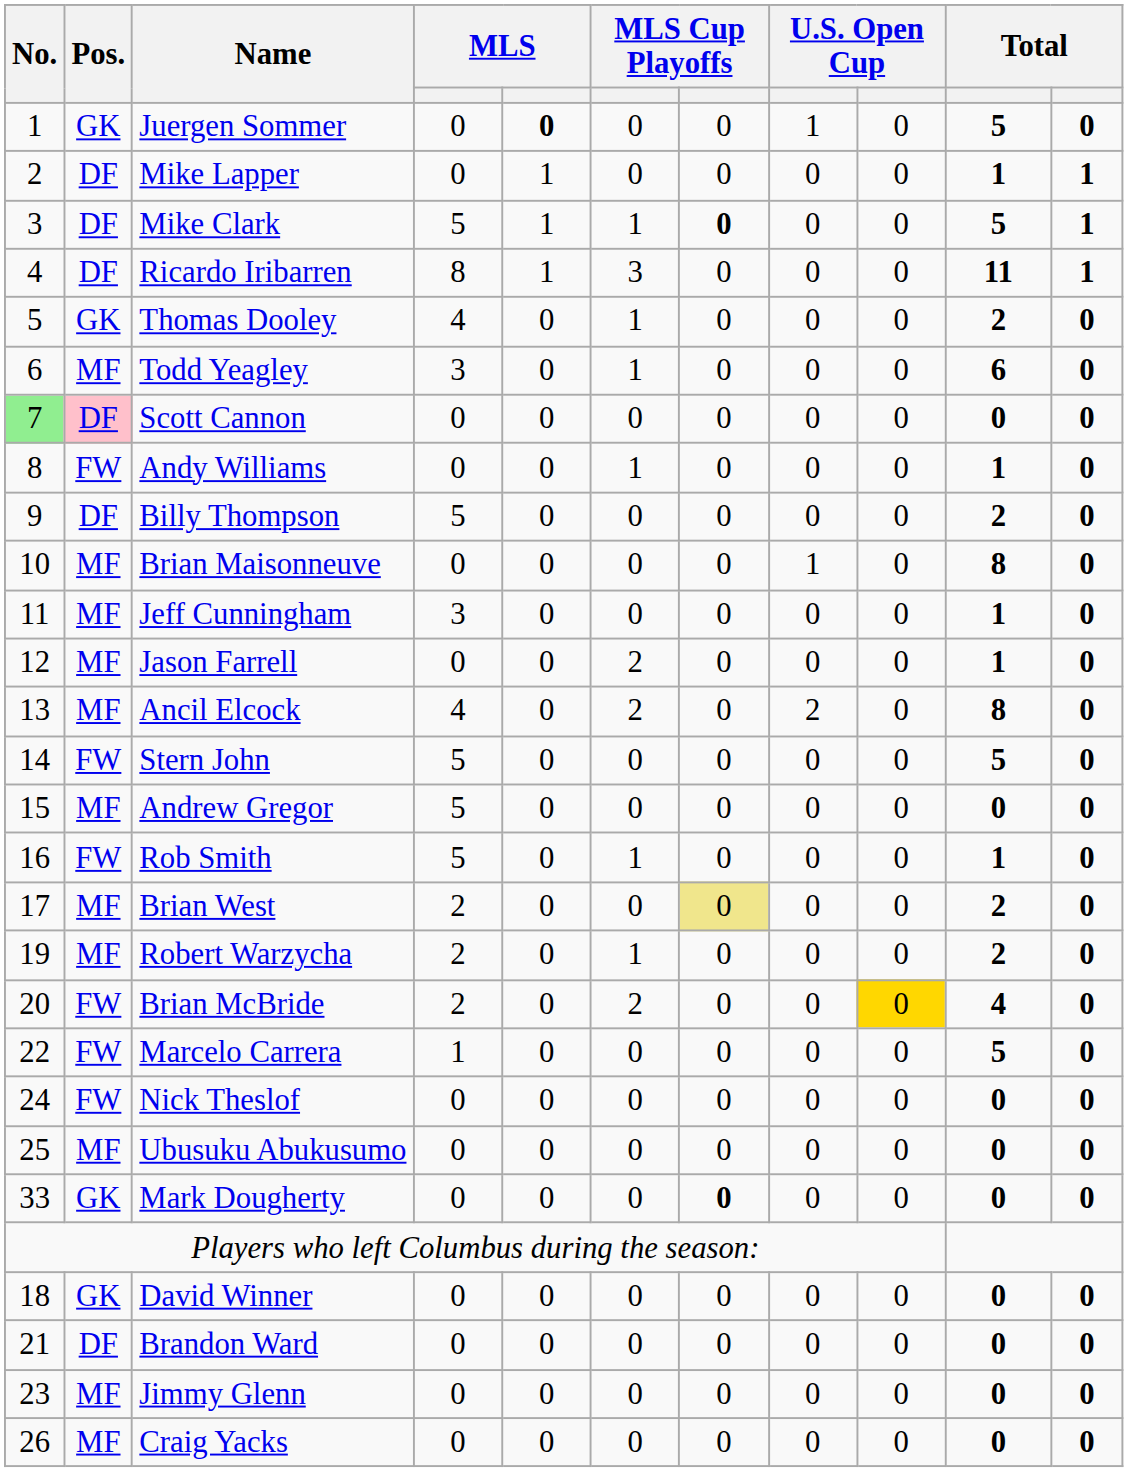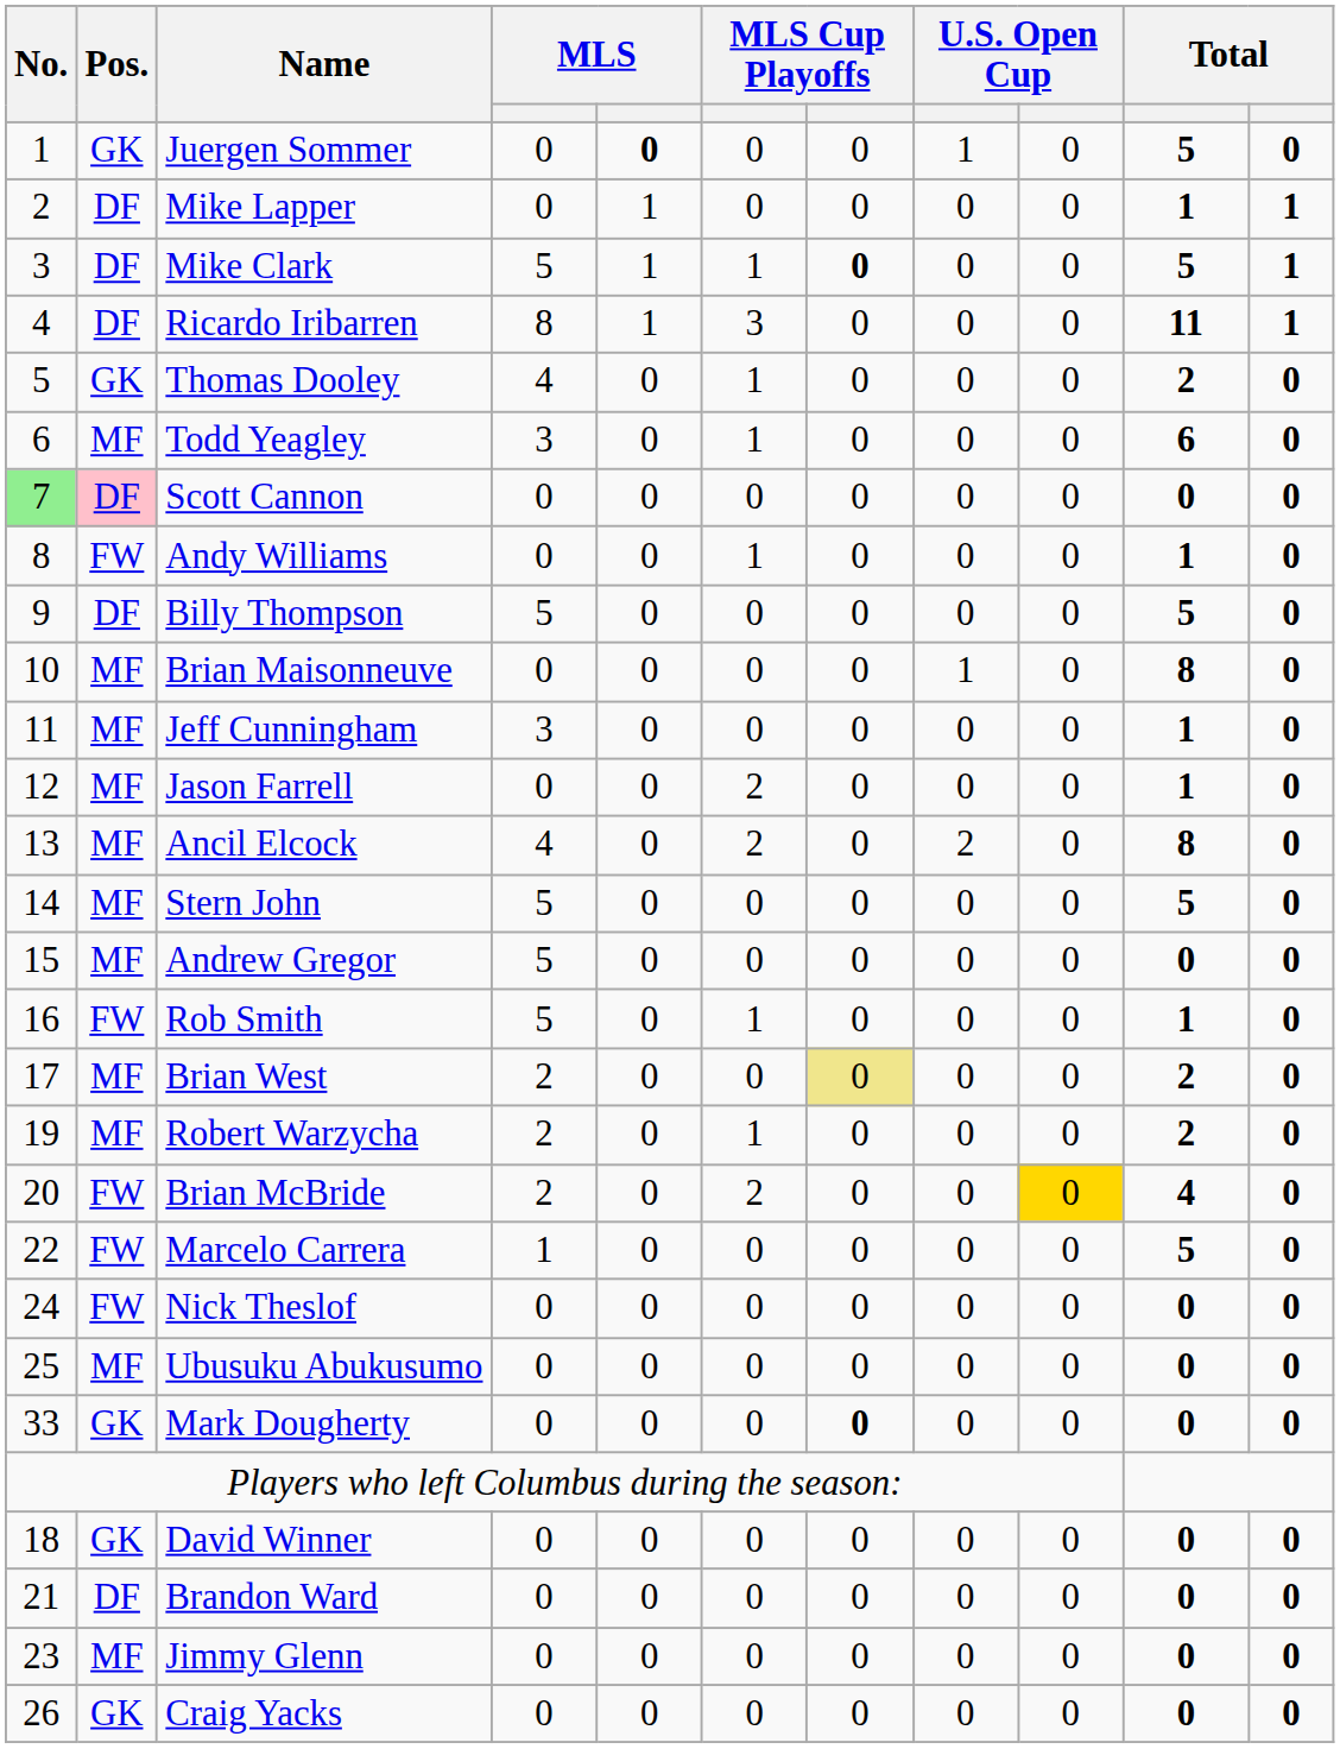Billy Thompson | column 10: 2 -> 5
Stern John | Pos.: FW -> MF
Craig Yacks | Pos.: MF -> GK
